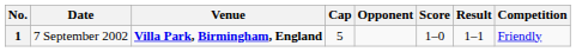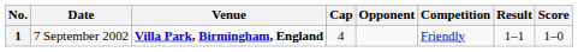columns swapped: Score <-> Competition
1 | Cap: 5 -> 4
